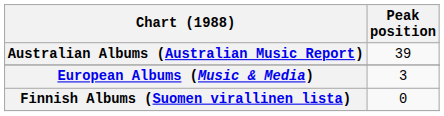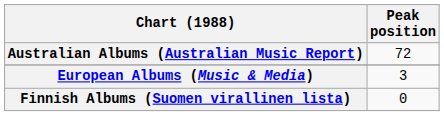Australian Albums (Australian Music Report) | Peak position: 39 -> 72
